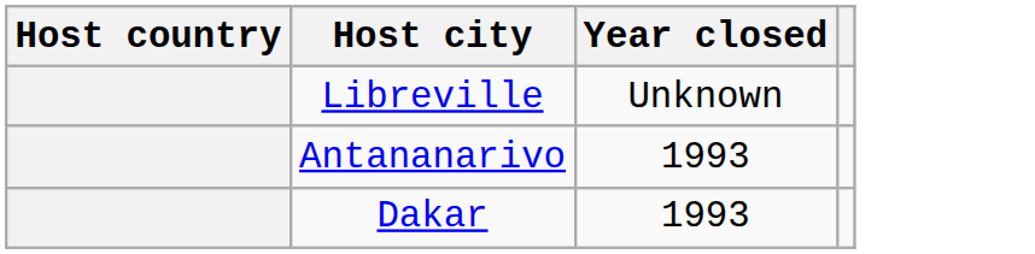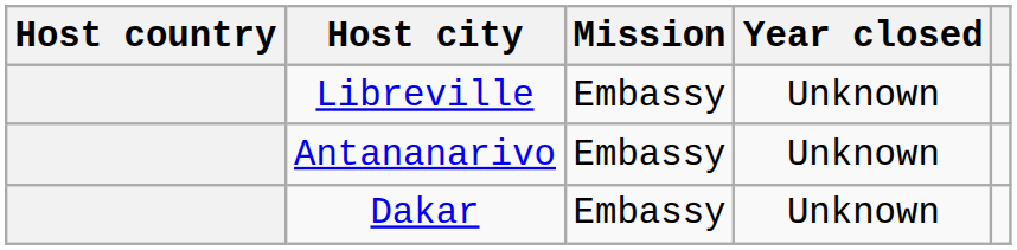+ column: Mission | Embassy | Embassy | Embassy
Antananarivo | Year closed: 1993 -> Unknown
Dakar | Year closed: 1993 -> Unknown
